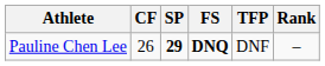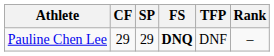Pauline Chen Lee | CF: 26 -> 29
Pauline Chen Lee | SP: bold -> normal
